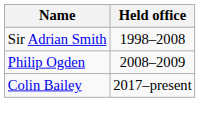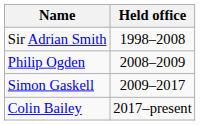+ row: Simon Gaskell | 2009–2017
